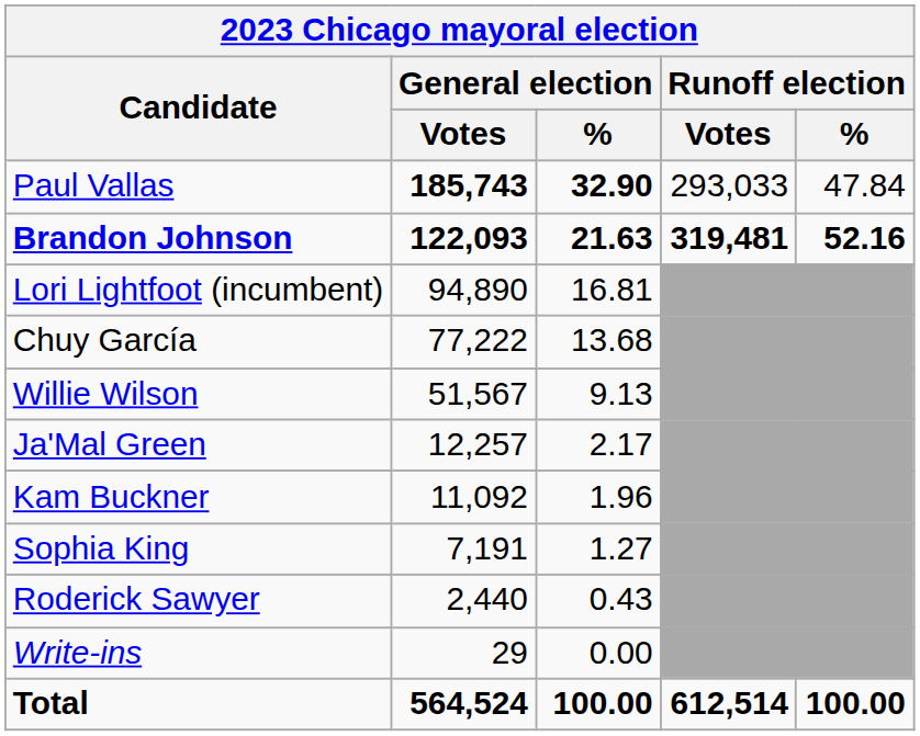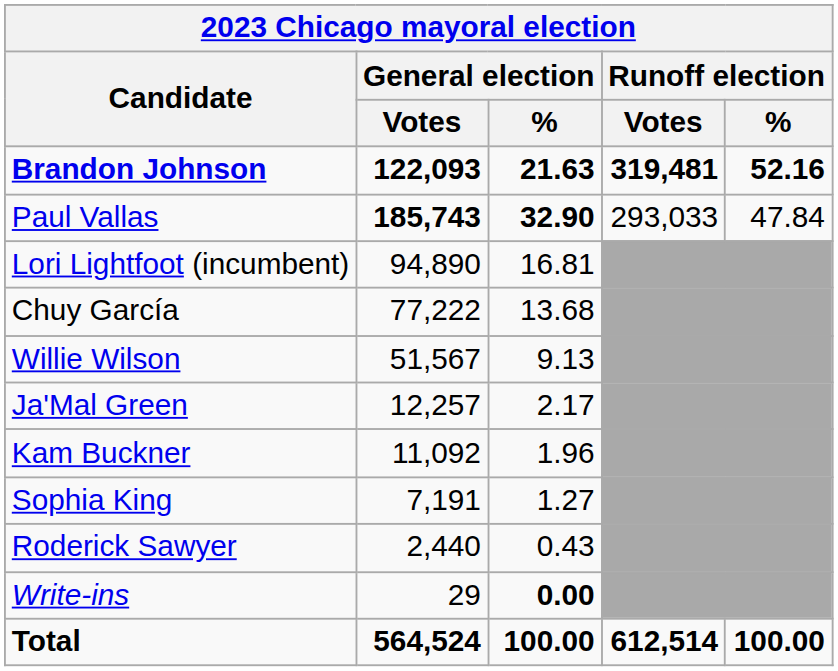rows swapped: Brandon Johnson <-> Paul Vallas
Write-ins | General election / %: normal -> bold
